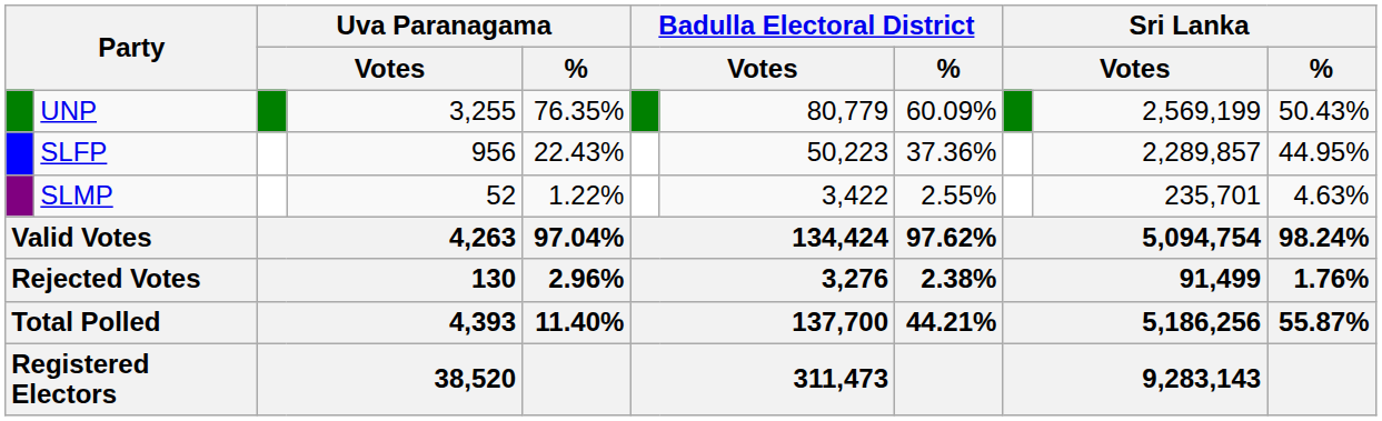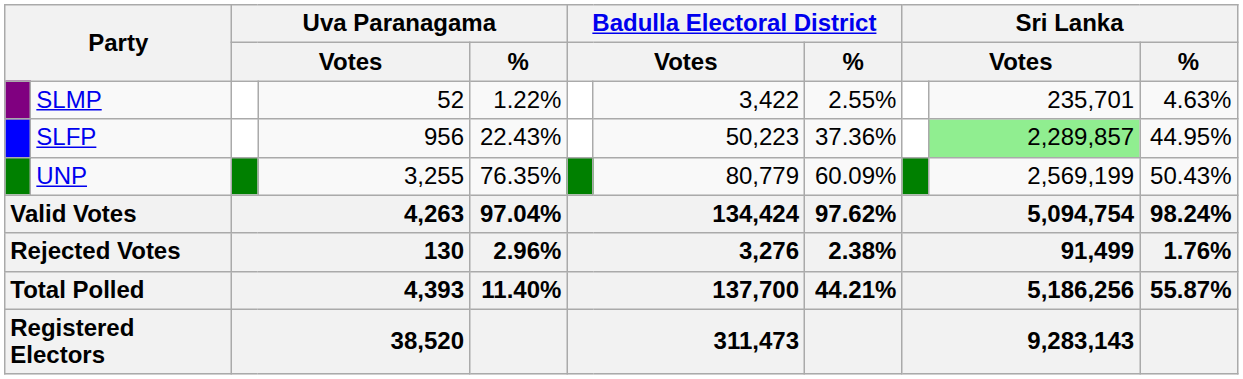rows swapped: UNP <-> SLMP
SLFP | column 10: no background -> lightgreen background
